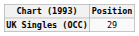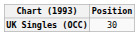UK Singles (OCC) | Position: 29 -> 30
